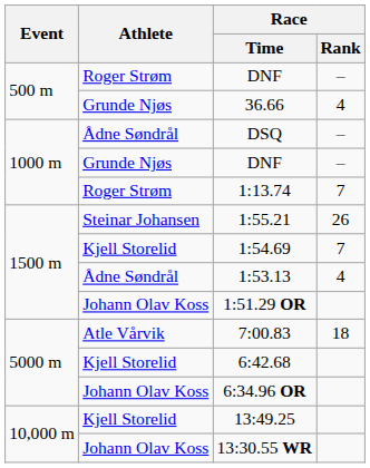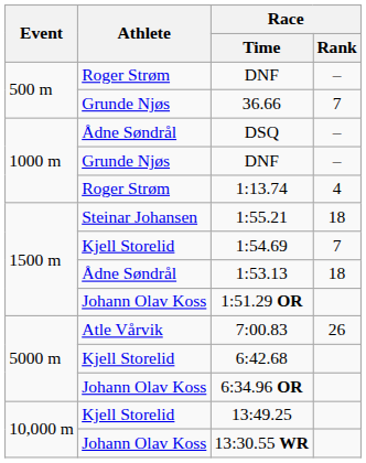36.66 | Race / Rank: 4 -> 7
1:13.74 | Race / Rank: 7 -> 4
1:55.21 | Race / Rank: 26 -> 18
1:53.13 | Race / Rank: 4 -> 18
7:00.83 | Race / Rank: 18 -> 26
